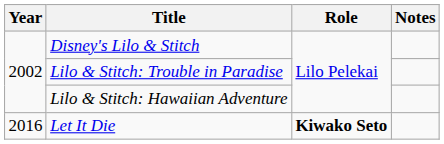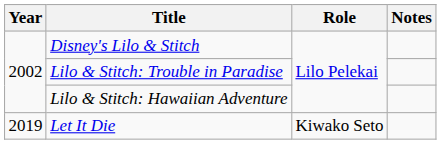Let It Die | Year: 2016 -> 2019
Let It Die | Role: bold -> normal
